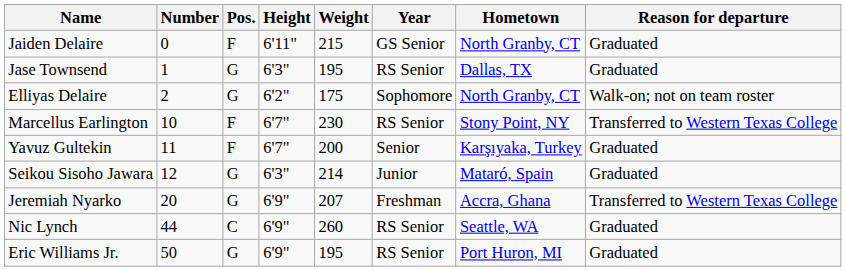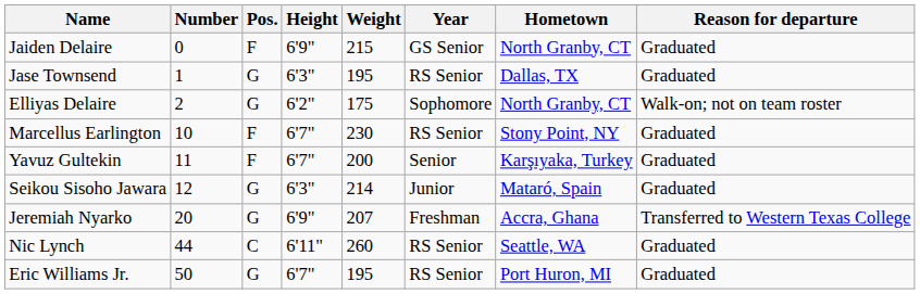Jaiden Delaire | Height: 6'11" -> 6'9"
Marcellus Earlington | Reason for departure: Transferred to Western Texas College -> Graduated
Nic Lynch | Height: 6'9" -> 6'11"
Eric Williams Jr. | Height: 6'9" -> 6'7"
